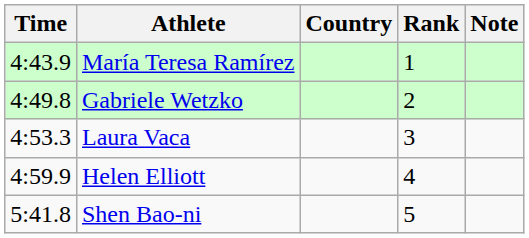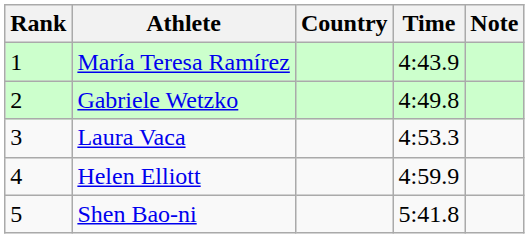columns swapped: Rank <-> Time
